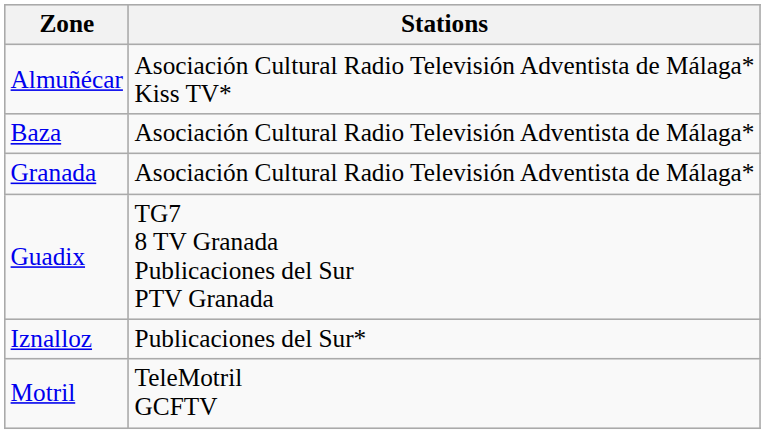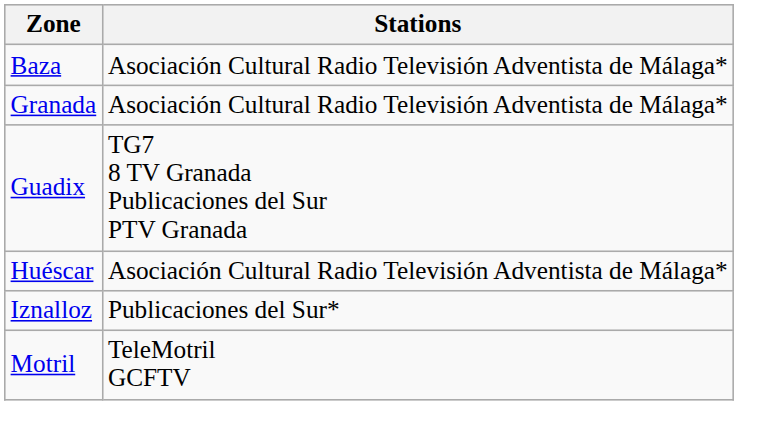- row: Almuñécar | Asociación Cultural Radio Televisión Adventista de Málaga* Kiss TV*
+ row: Huéscar | Asociación Cultural Radio Televisión Adventista de Málaga*
